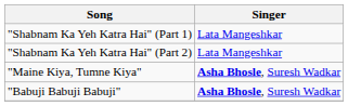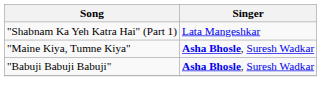- row: "Shabnam Ka Yeh Katra Hai" (Part 2) | Lata Mangeshkar
